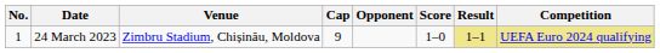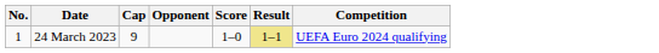- column: Venue | Zimbru Stadium, Chișinău, Moldova
24 March 2023 | Competition: khaki background -> no background
